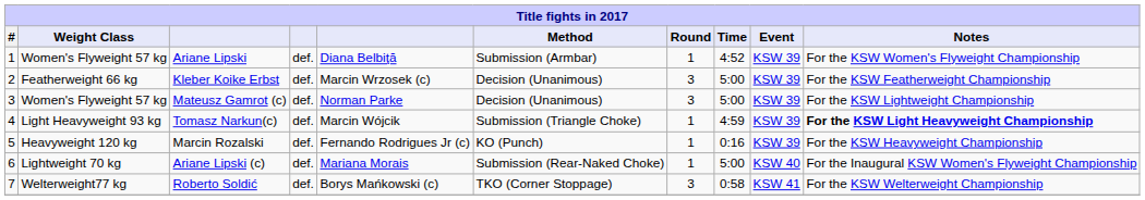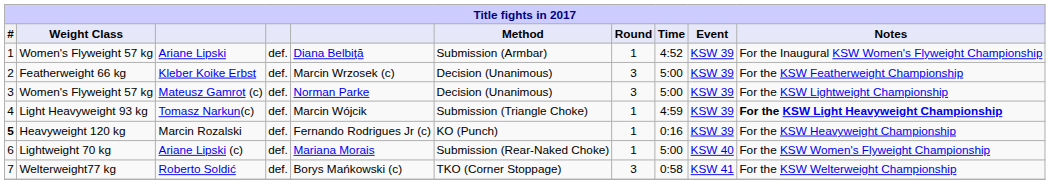Ariane Lipski | Notes: For the KSW Women's Flyweight Championship -> For the Inaugural KSW Women's Flyweight Championship
Marcin Rozalski | #: normal -> bold
Ariane Lipski (c) | Notes: For the Inaugural KSW Women's Flyweight Championship -> For the KSW Women's Flyweight Championship
